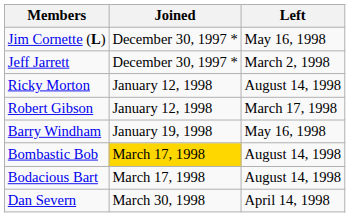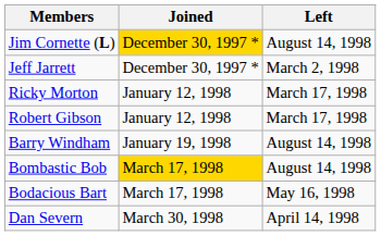Jim Cornette (L) | Joined: no background -> gold background
Jim Cornette (L) | Left: May 16, 1998 -> August 14, 1998
Ricky Morton | Left: August 14, 1998 -> March 17, 1998
Barry Windham | Left: May 16, 1998 -> August 14, 1998
Bodacious Bart | Left: August 14, 1998 -> May 16, 1998
